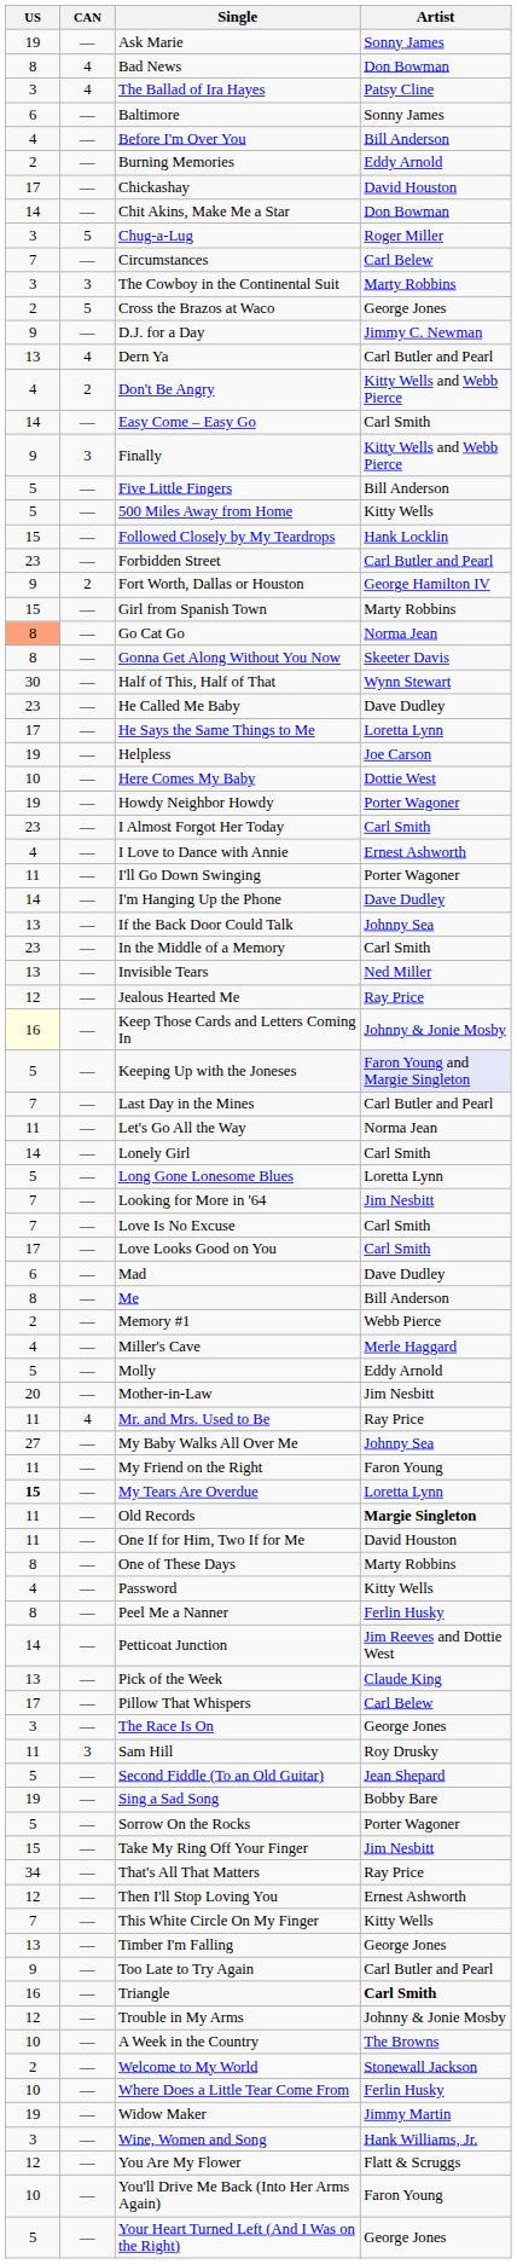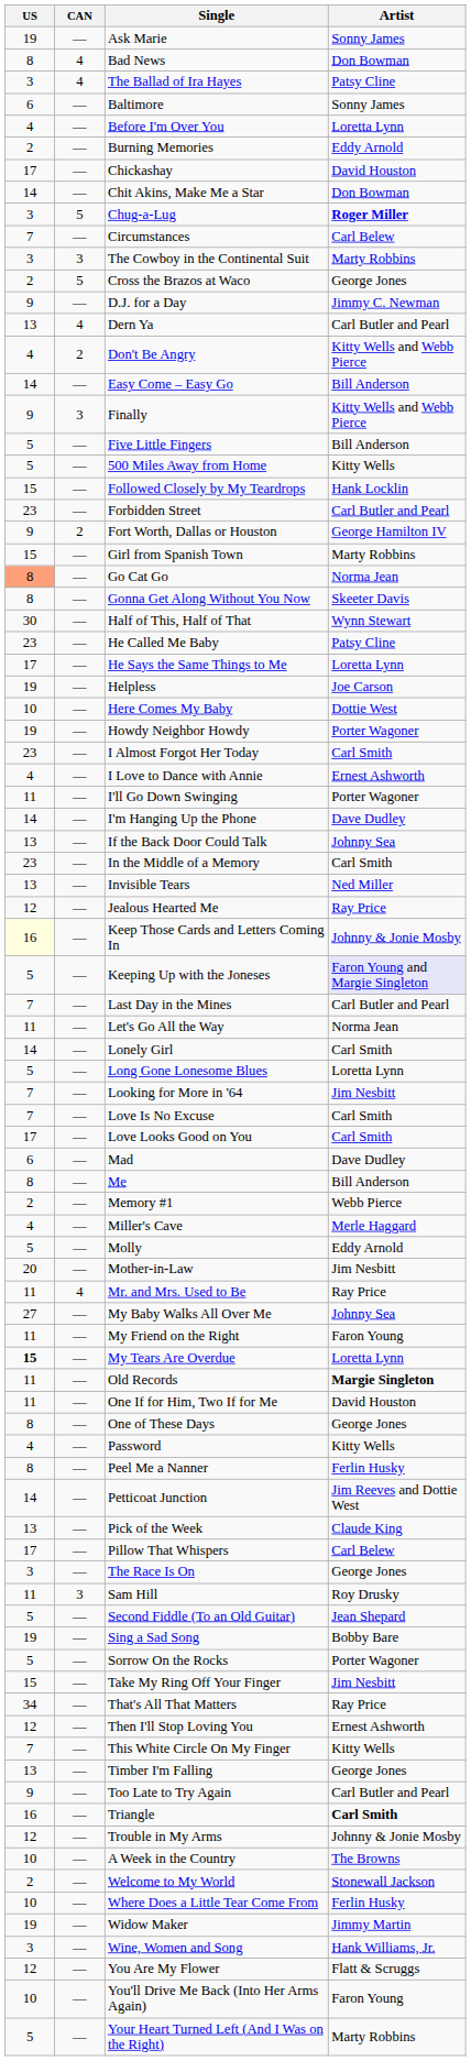Before I'm Over You | Artist: Bill Anderson -> Loretta Lynn
Chug-a-Lug | Artist: normal -> bold
Easy Come – Easy Go | Artist: Carl Smith -> Bill Anderson
He Called Me Baby | Artist: Dave Dudley -> Patsy Cline
One of These Days | Artist: Marty Robbins -> George Jones
Your Heart Turned Left (And I Was on the Right) | Artist: George Jones -> Marty Robbins
